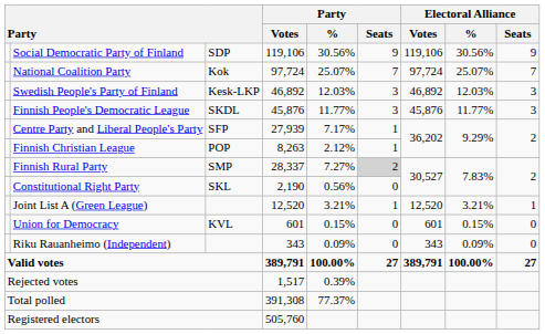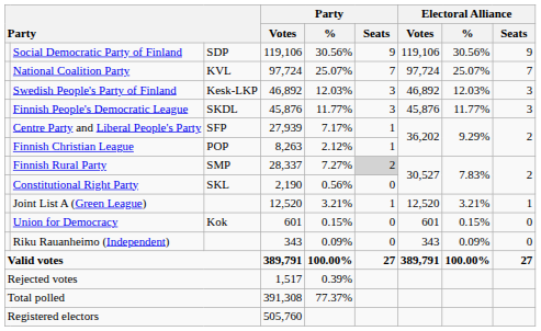National Coalition Party | column 3: Kok -> KVL
Union for Democracy | column 3: KVL -> Kok
